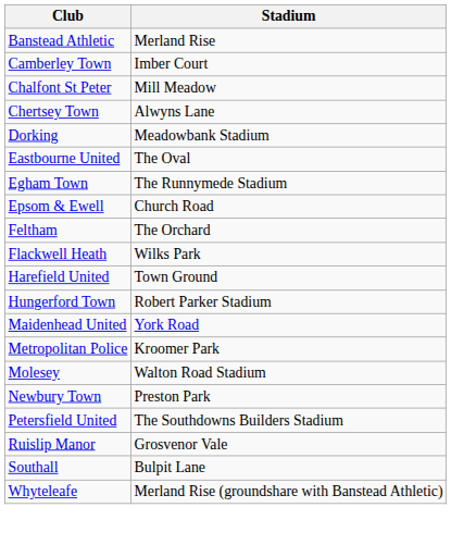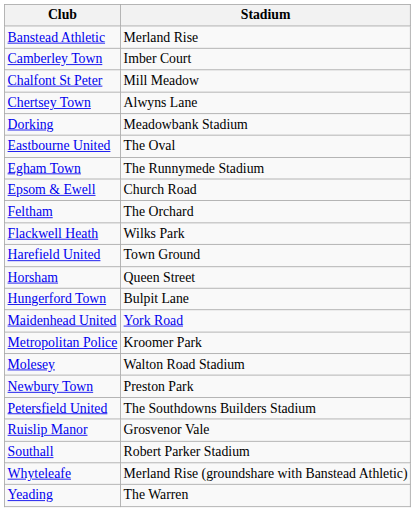+ row: Horsham | Queen Street
Hungerford Town | Stadium: Robert Parker Stadium -> Bulpit Lane
Southall | Stadium: Bulpit Lane -> Robert Parker Stadium
+ row: Yeading | The Warren
